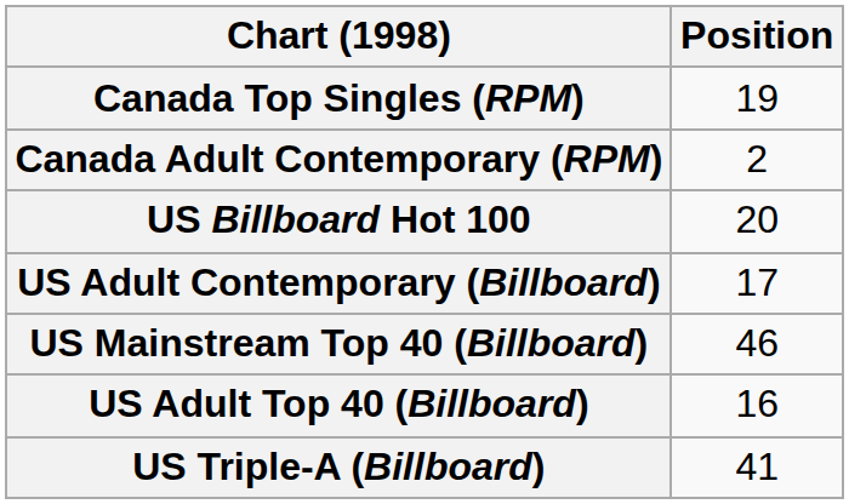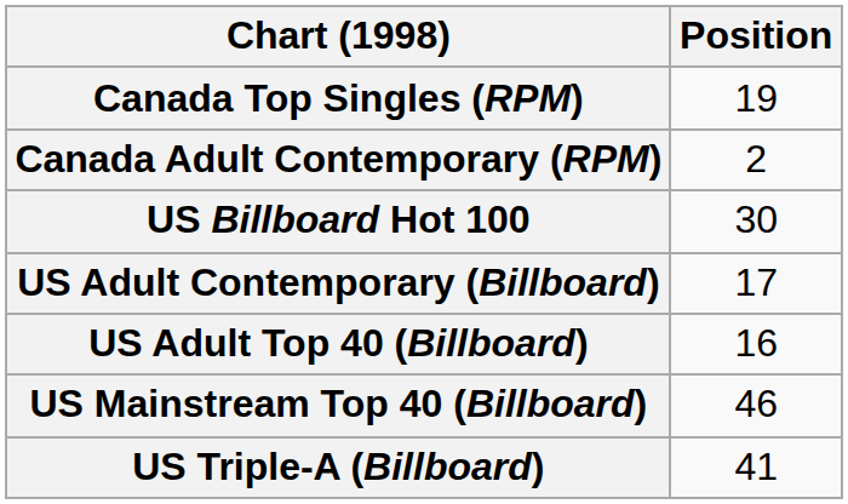US Billboard Hot 100 | Position: 20 -> 30
rows swapped: US Adult Top 40 (Billboard) <-> US Mainstream Top 40 (Billboard)
